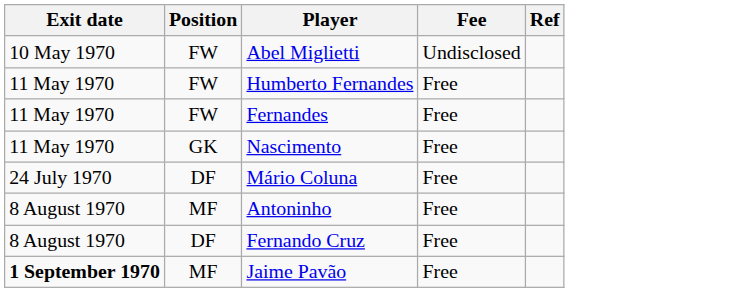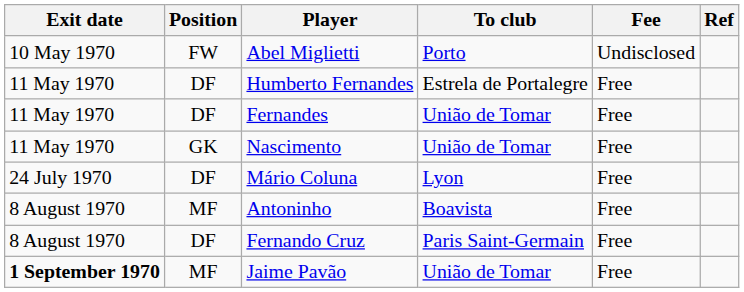+ column: To club | Porto | Estrela de Portalegre | União de Tomar | União de Tomar | Lyon | Boavista | Paris Saint-Germain | União de Tomar
Humberto Fernandes | Position: FW -> DF
Fernandes | Position: FW -> DF
